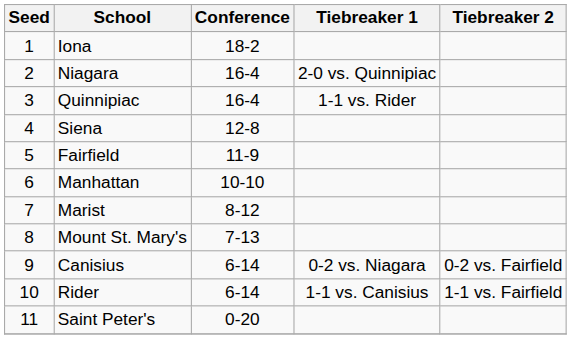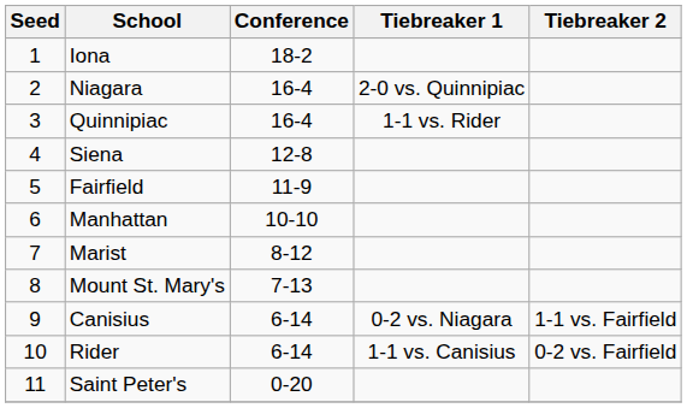Canisius | Tiebreaker 2: 0-2 vs. Fairfield -> 1-1 vs. Fairfield
Rider | Tiebreaker 2: 1-1 vs. Fairfield -> 0-2 vs. Fairfield
